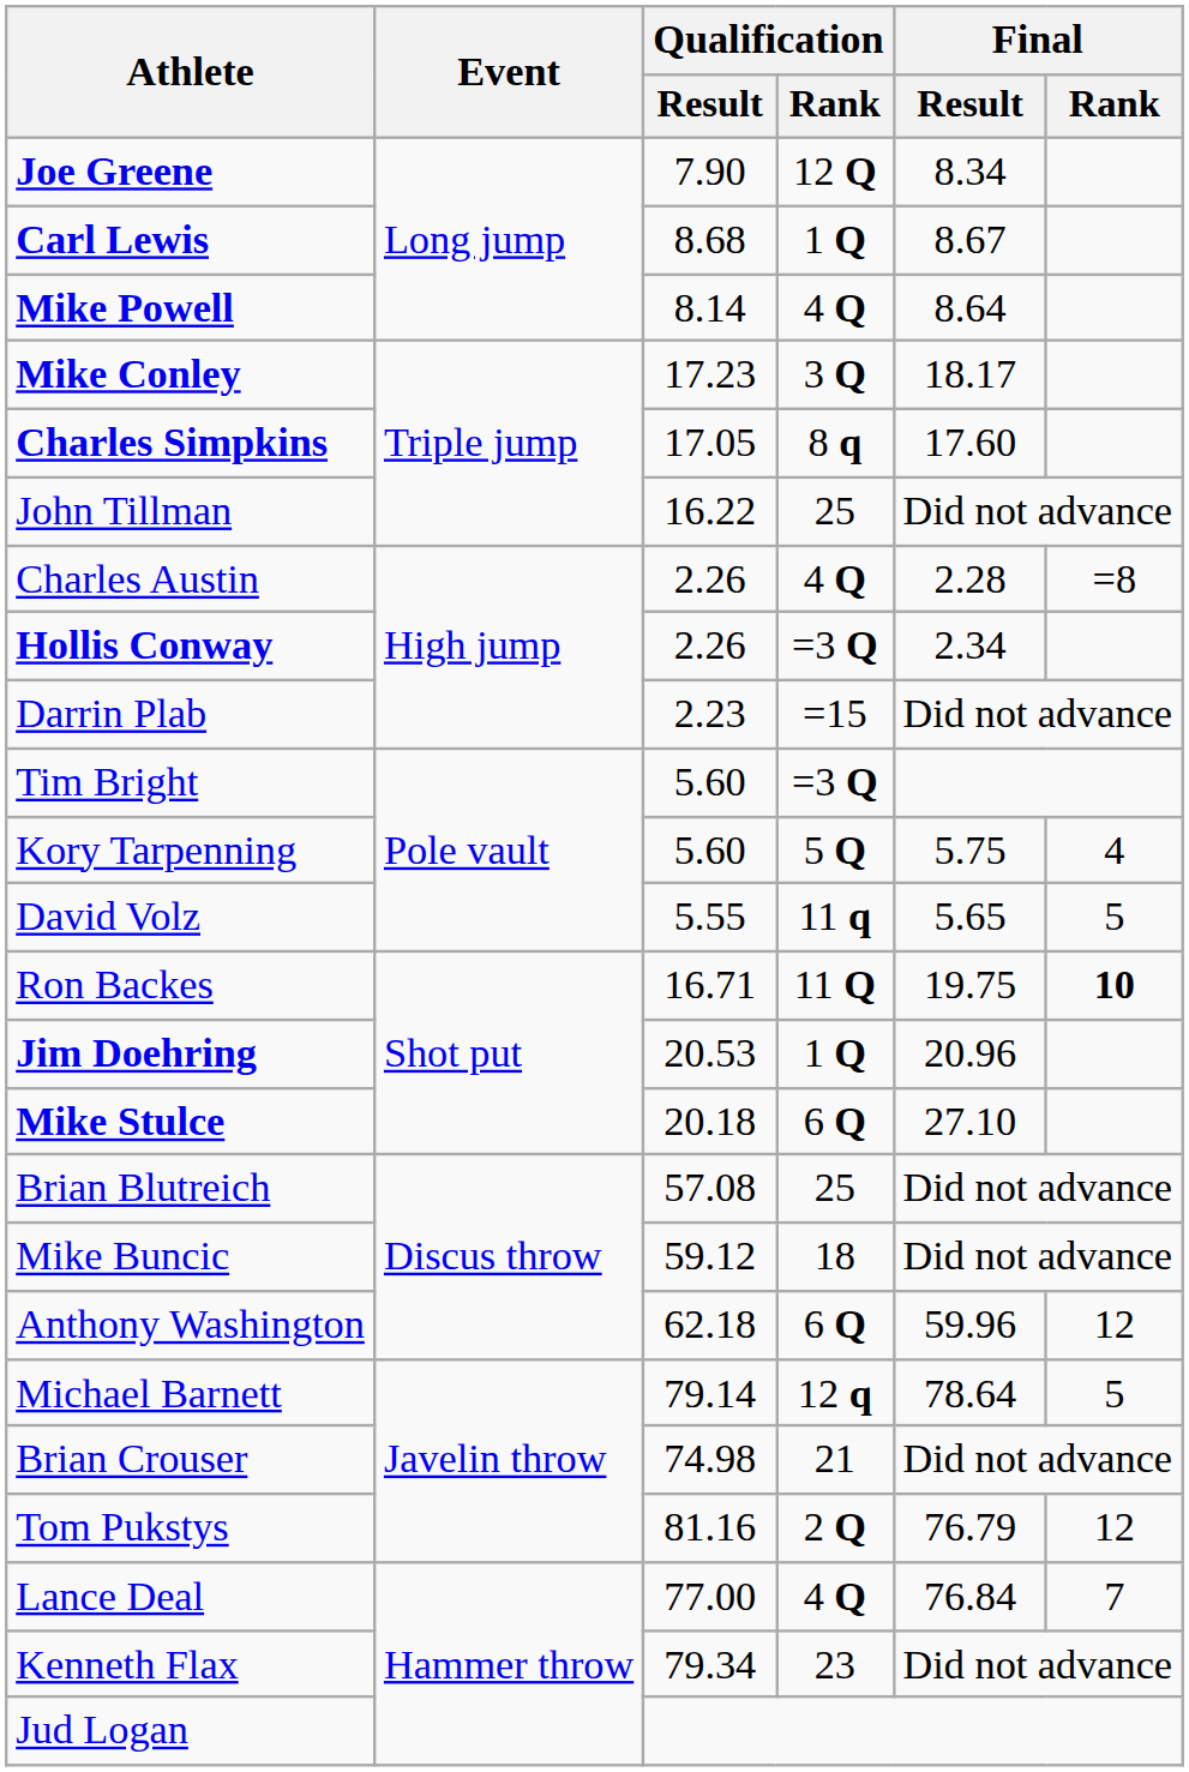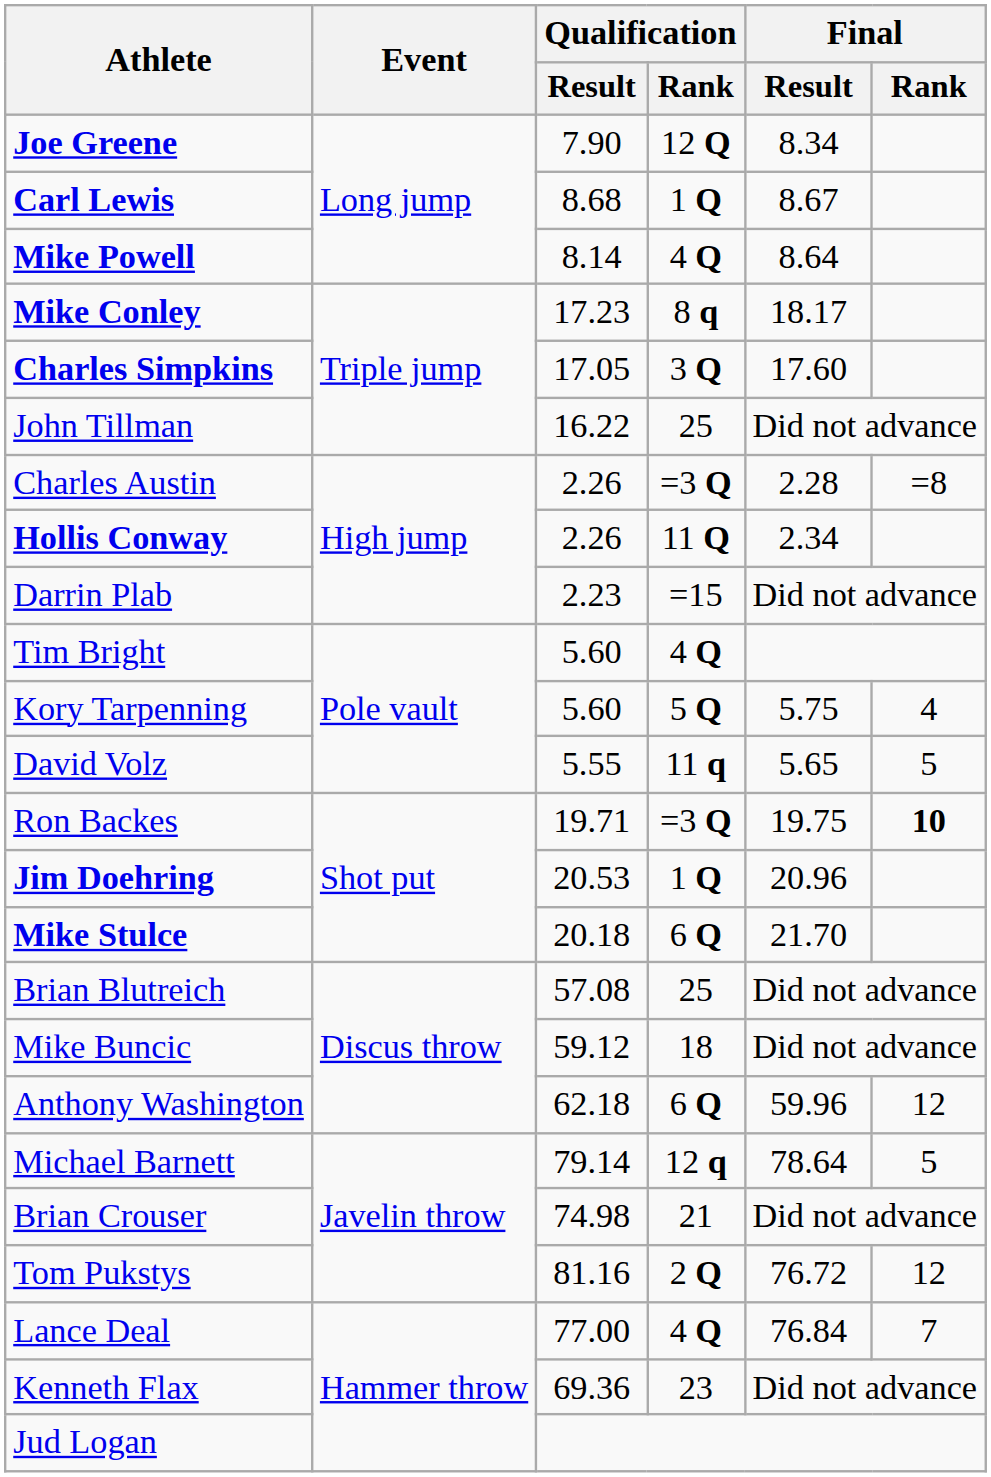Mike Conley | Qualification / Rank: 3 Q -> 8 q
Charles Simpkins | Qualification / Rank: 8 q -> 3 Q
Charles Austin | Qualification / Rank: 4 Q -> =3 Q
Hollis Conway | Qualification / Rank: =3 Q -> 11 Q
Tim Bright | Qualification / Rank: =3 Q -> 4 Q
Ron Backes | Qualification / Result: 16.71 -> 19.71
Ron Backes | Qualification / Rank: 11 Q -> =3 Q
Mike Stulce | Final / Result: 27.10 -> 21.70
Tom Pukstys | Final / Result: 76.79 -> 76.72
Kenneth Flax | Qualification / Result: 79.34 -> 69.36
